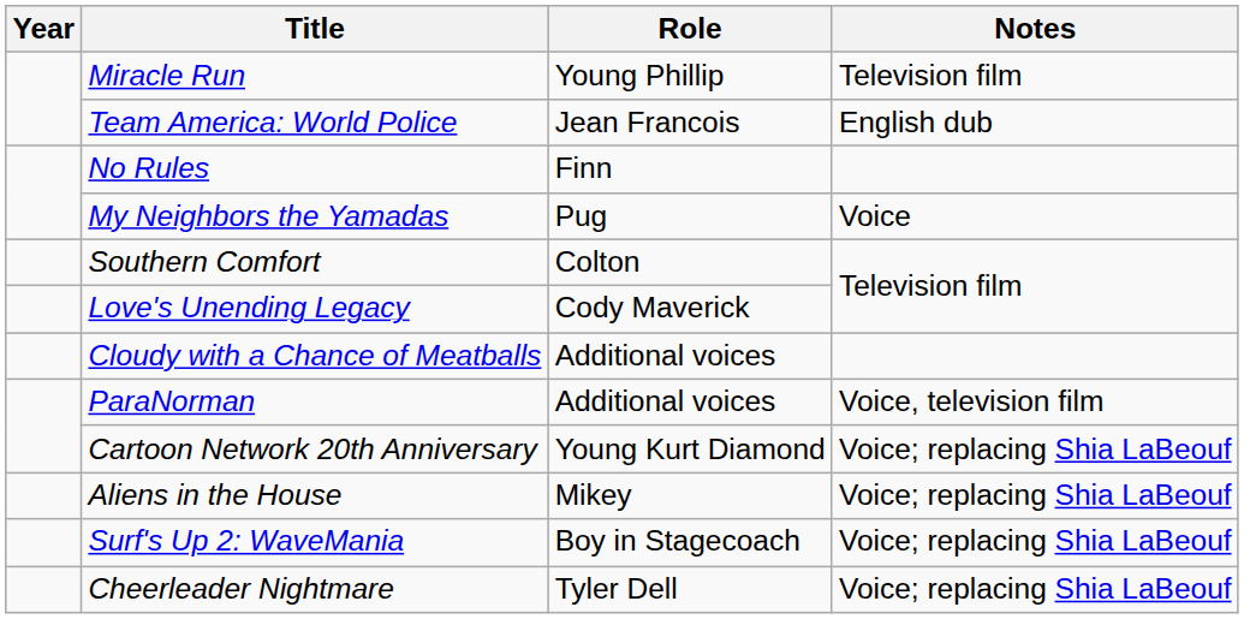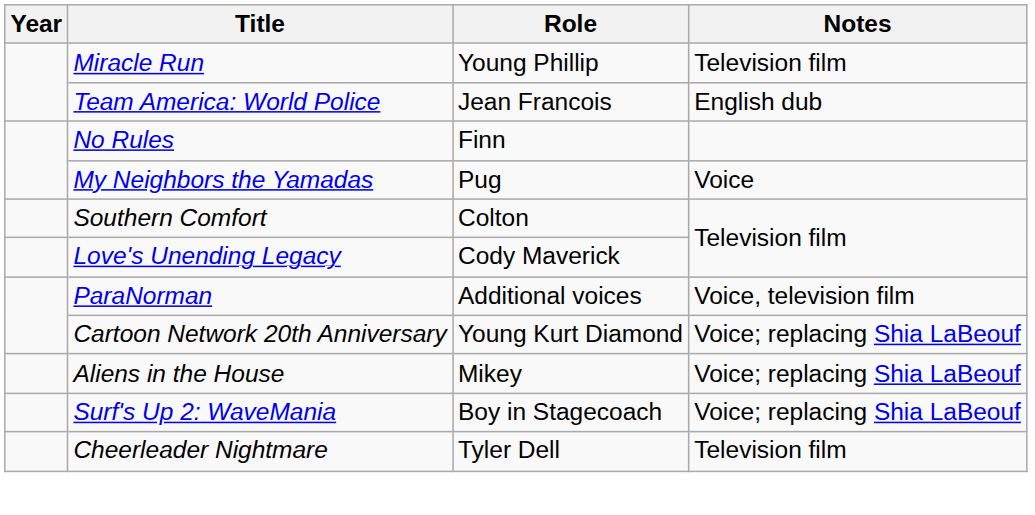- row: Cloudy with a Chance of Meatballs | Additional voices
Cheerleader Nightmare | Notes: Voice; replacing Shia LaBeouf -> Television film
